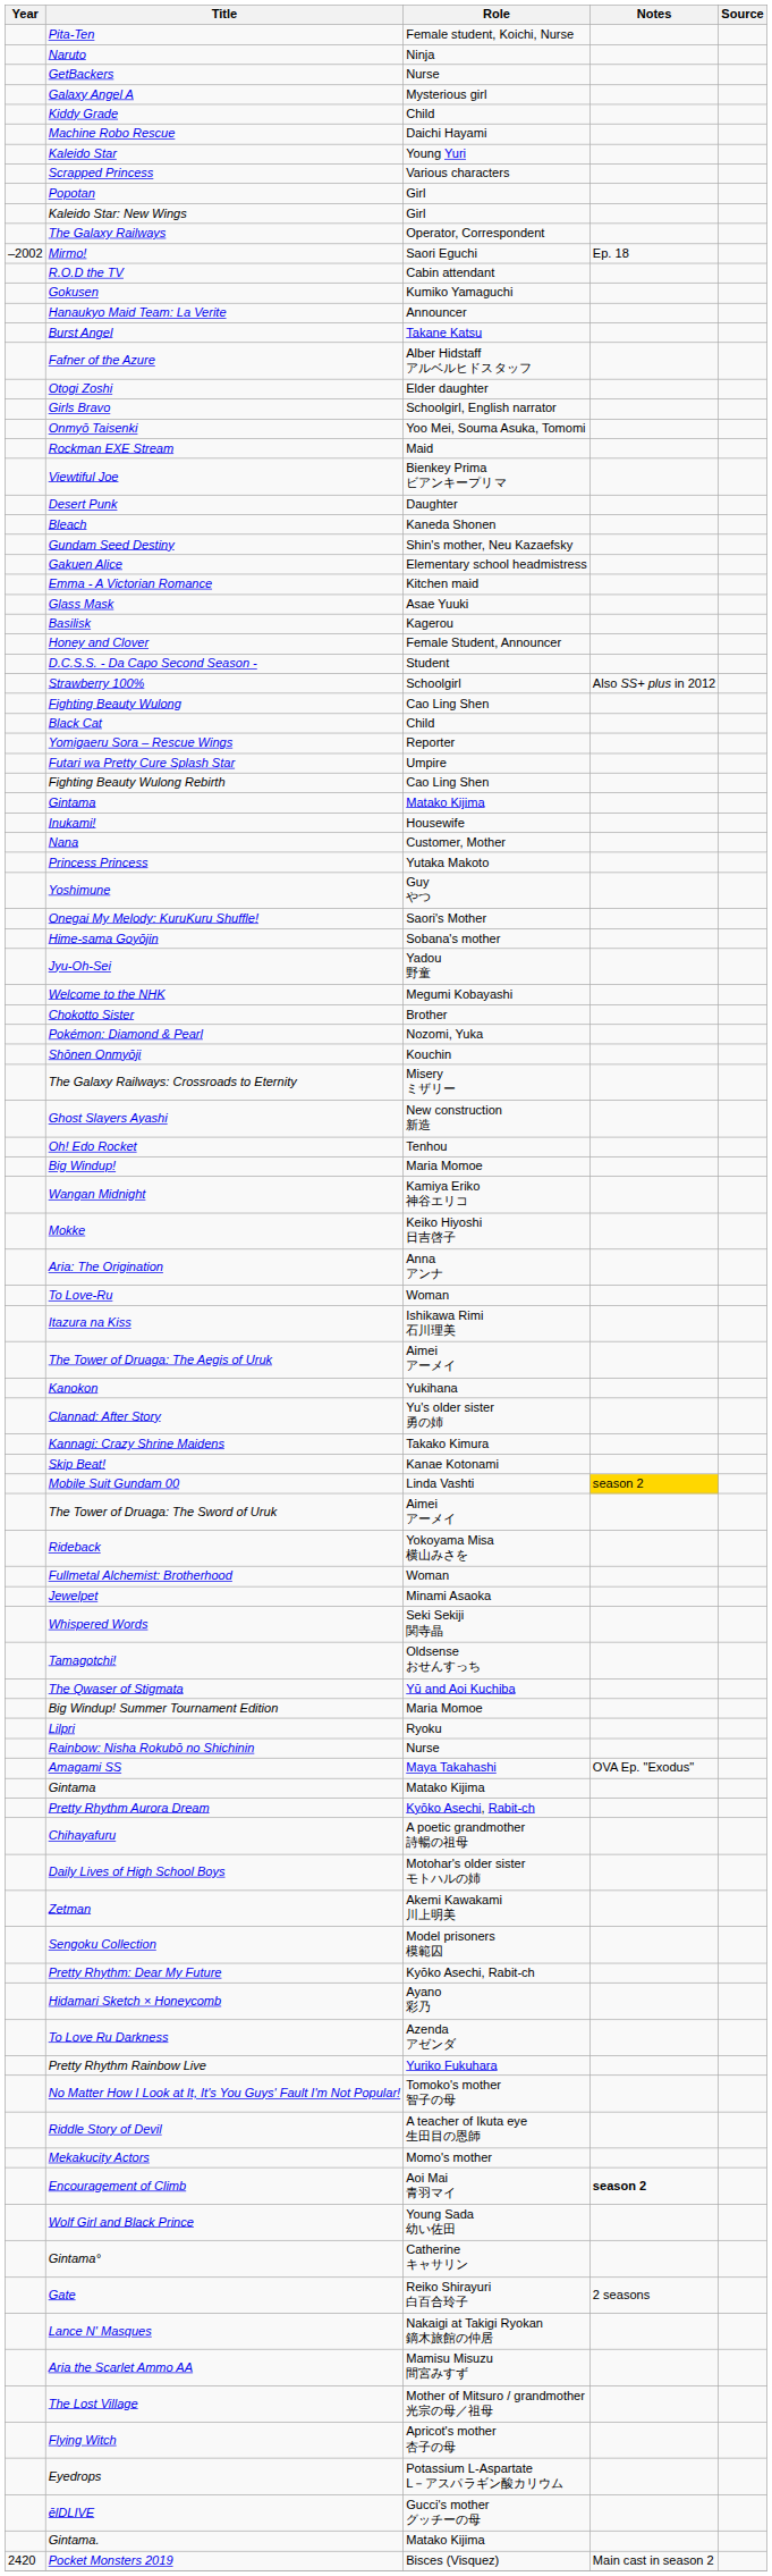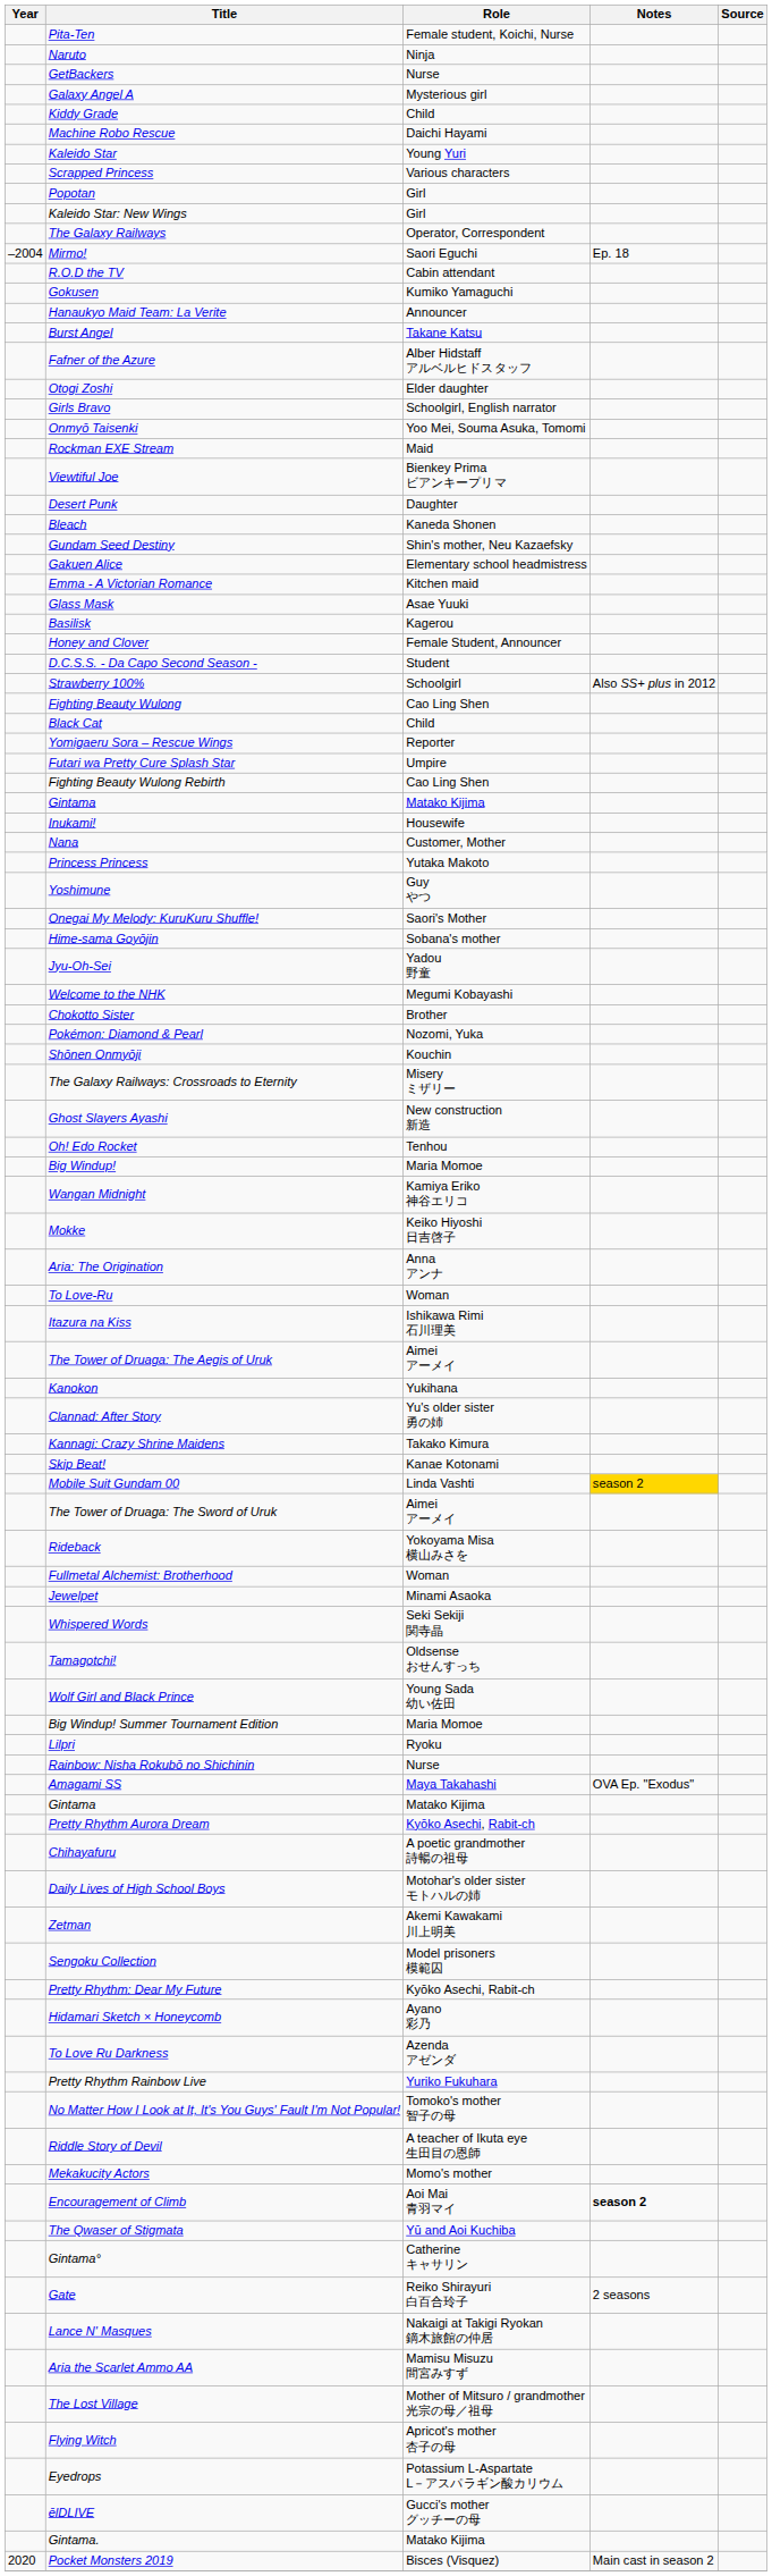Mirmo! | Year: –2002 -> –2004
rows swapped: The Qwaser of Stigmata <-> Wolf Girl and Black Prince
Pocket Monsters 2019 | Year: 2420 -> 2020
